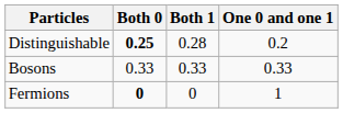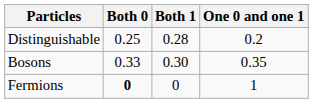Distinguishable | Both 0: bold -> normal
Bosons | Both 1: 0.33 -> 0.30
Bosons | One 0 and one 1: 0.33 -> 0.35
